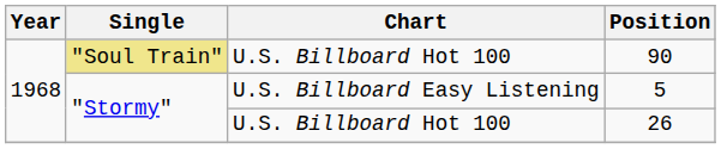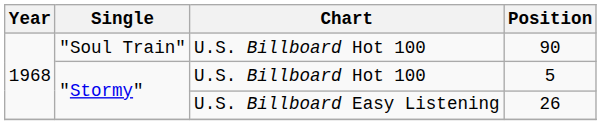90 | Single: khaki background -> no background
5 | Chart: U.S. Billboard Easy Listening -> U.S. Billboard Hot 100
26 | Chart: U.S. Billboard Hot 100 -> U.S. Billboard Easy Listening
